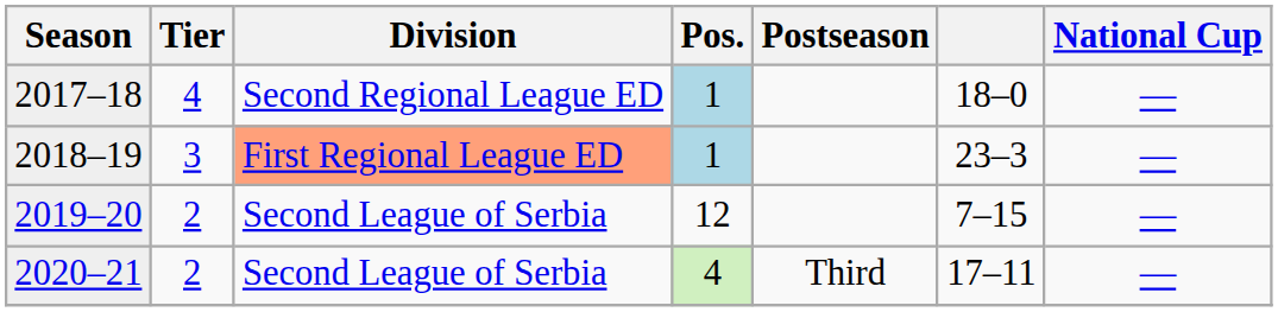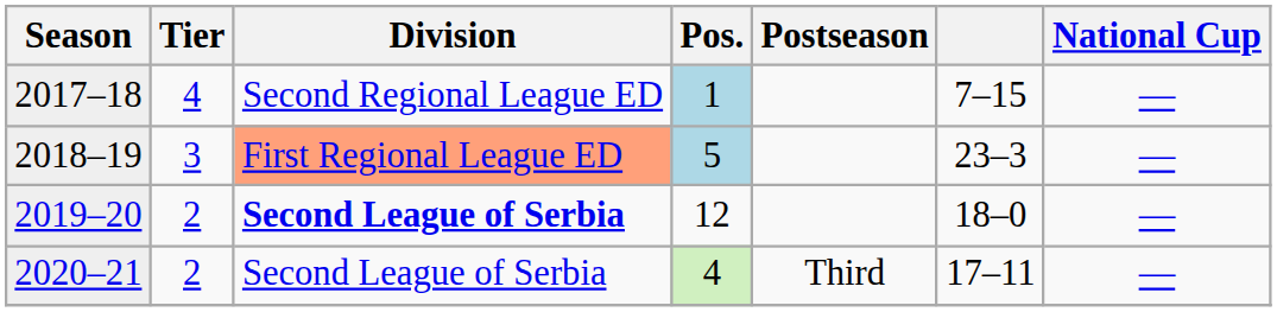2017–18 | column 6: 18–0 -> 7–15
2018–19 | Pos.: 1 -> 5
2019–20 | Division: normal -> bold
2019–20 | column 6: 7–15 -> 18–0
